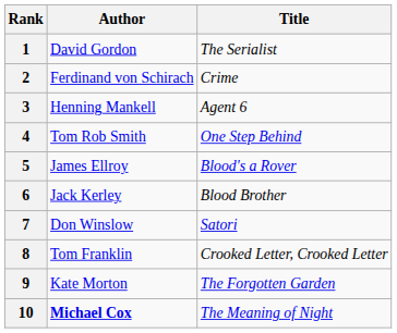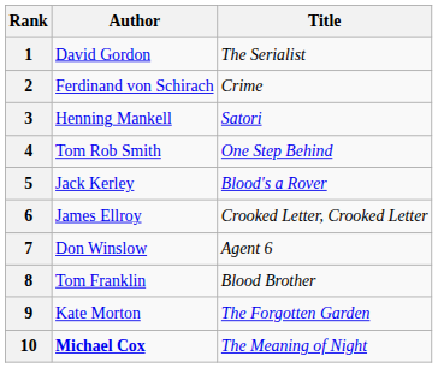3 | Title: Agent 6 -> Satori
5 | Author: James Ellroy -> Jack Kerley
6 | Author: Jack Kerley -> James Ellroy
6 | Title: Blood Brother -> Crooked Letter, Crooked Letter
7 | Title: Satori -> Agent 6
8 | Title: Crooked Letter, Crooked Letter -> Blood Brother
